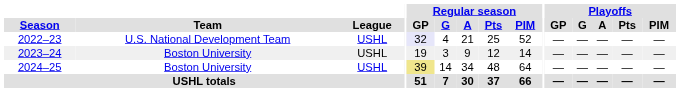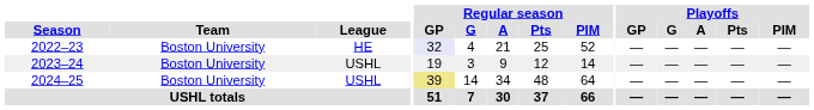2022–23 | Team: U.S. National Development Team -> Boston University
2022–23 | League: USHL -> HE
